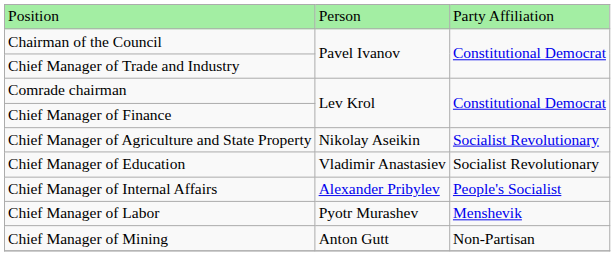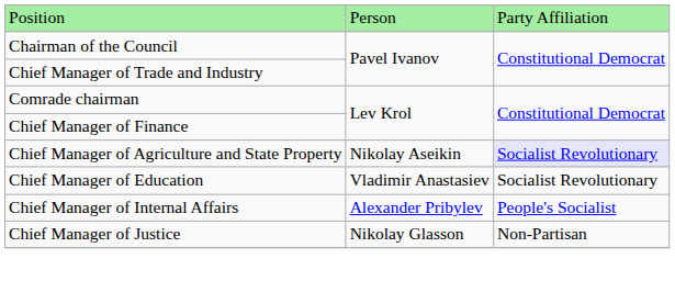Chief Manager of Agriculture and State Property | column 3: no background -> lavender background
- row: Chief Manager of Labor | Pyotr Murashev | Menshevik
+ row: Chief Manager of Justice | Nikolay Glasson | Non-Partisan
- row: Chief Manager of Mining | Anton Gutt | Non-Partisan
